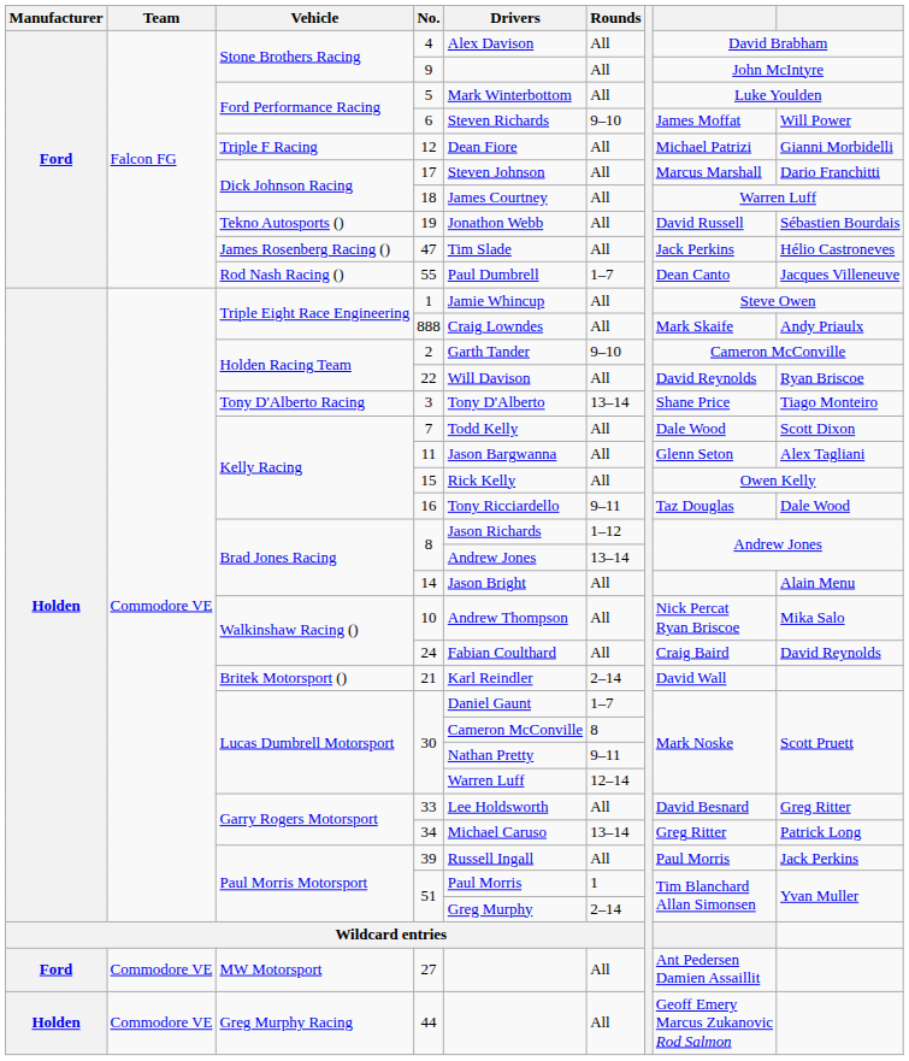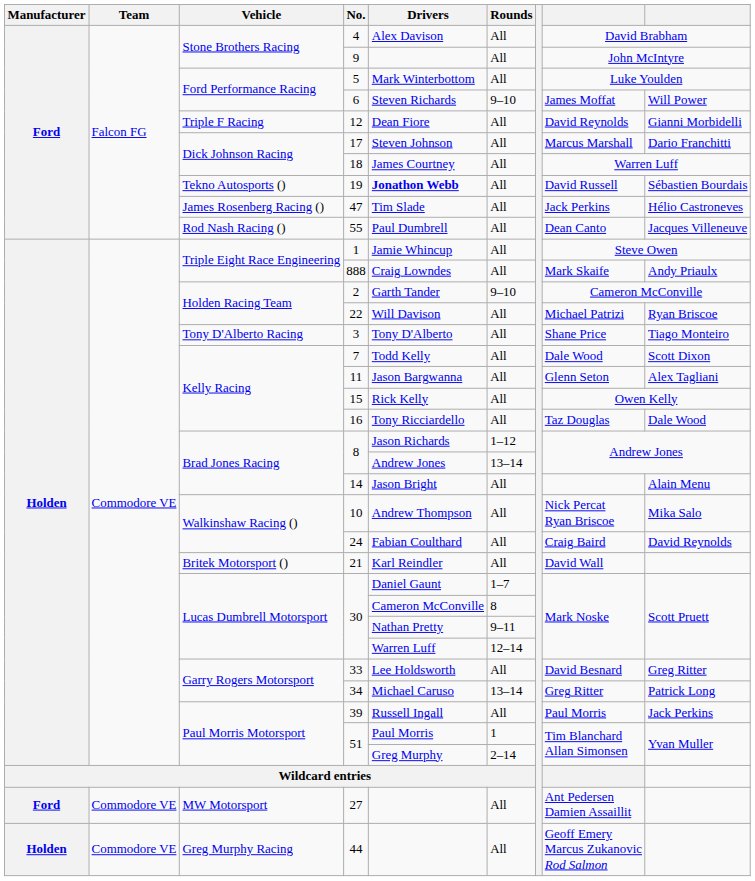12 | column 8: Michael Patrizi -> David Reynolds
19 | Drivers: normal -> bold
55 | Rounds: 1–7 -> All
22 | column 8: David Reynolds -> Michael Patrizi
3 | Rounds: 13–14 -> All
16 | Rounds: 9–11 -> All
21 | Rounds: 2–14 -> All
